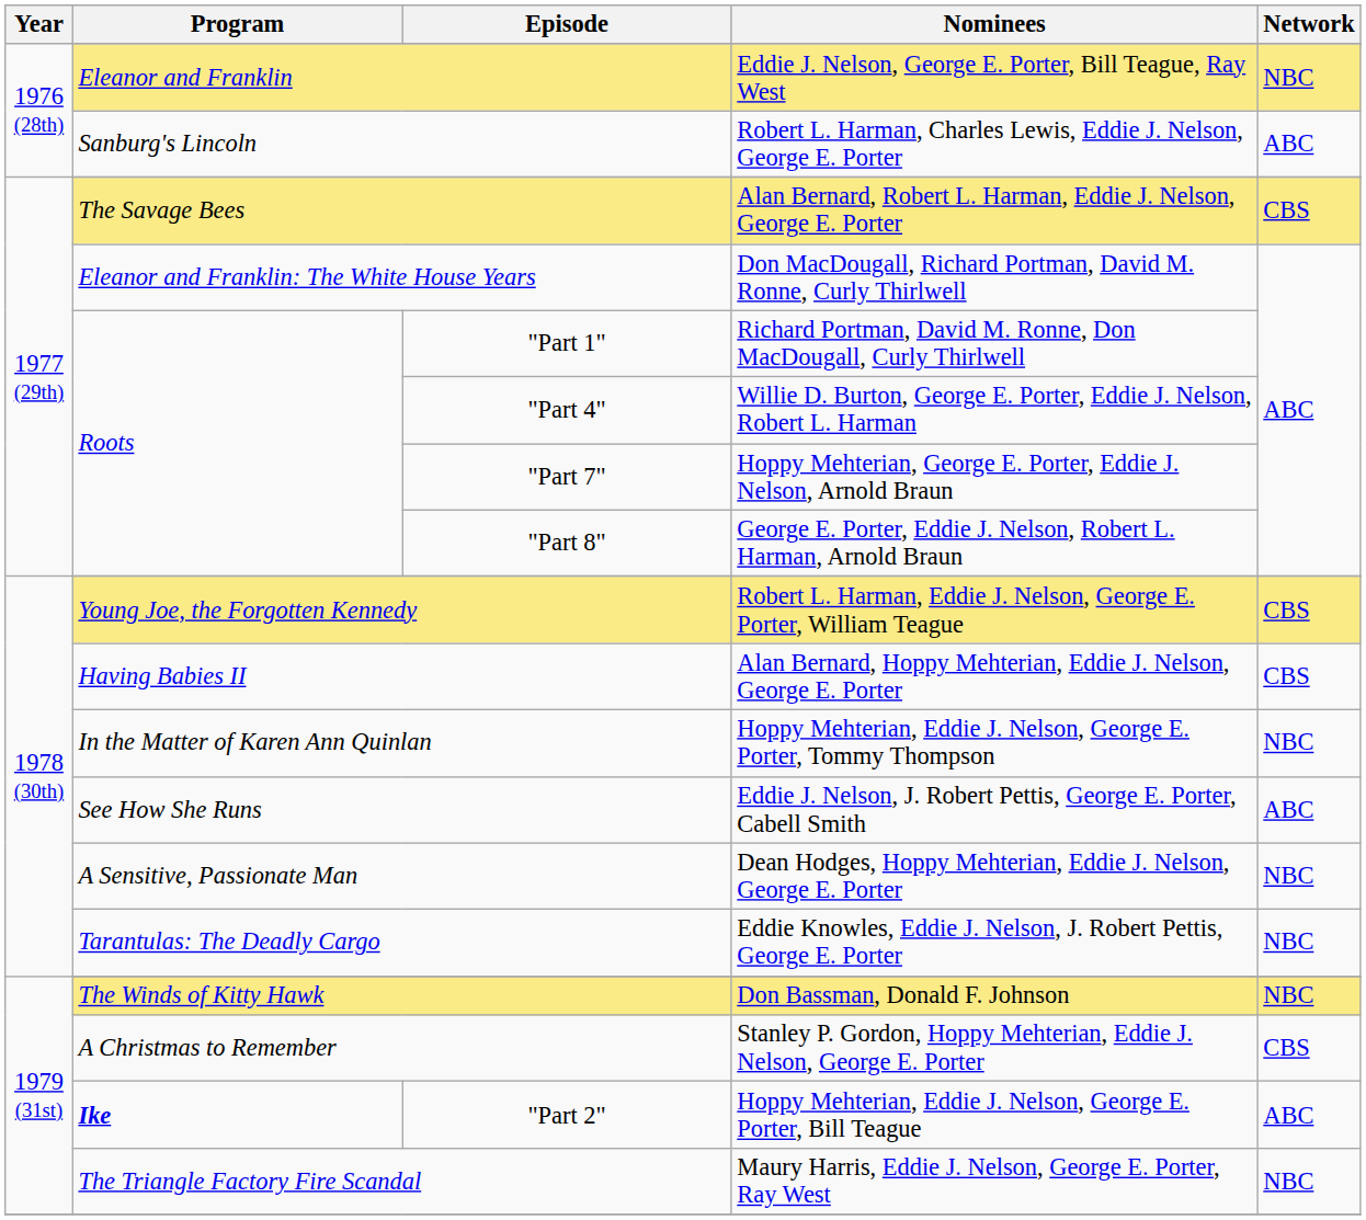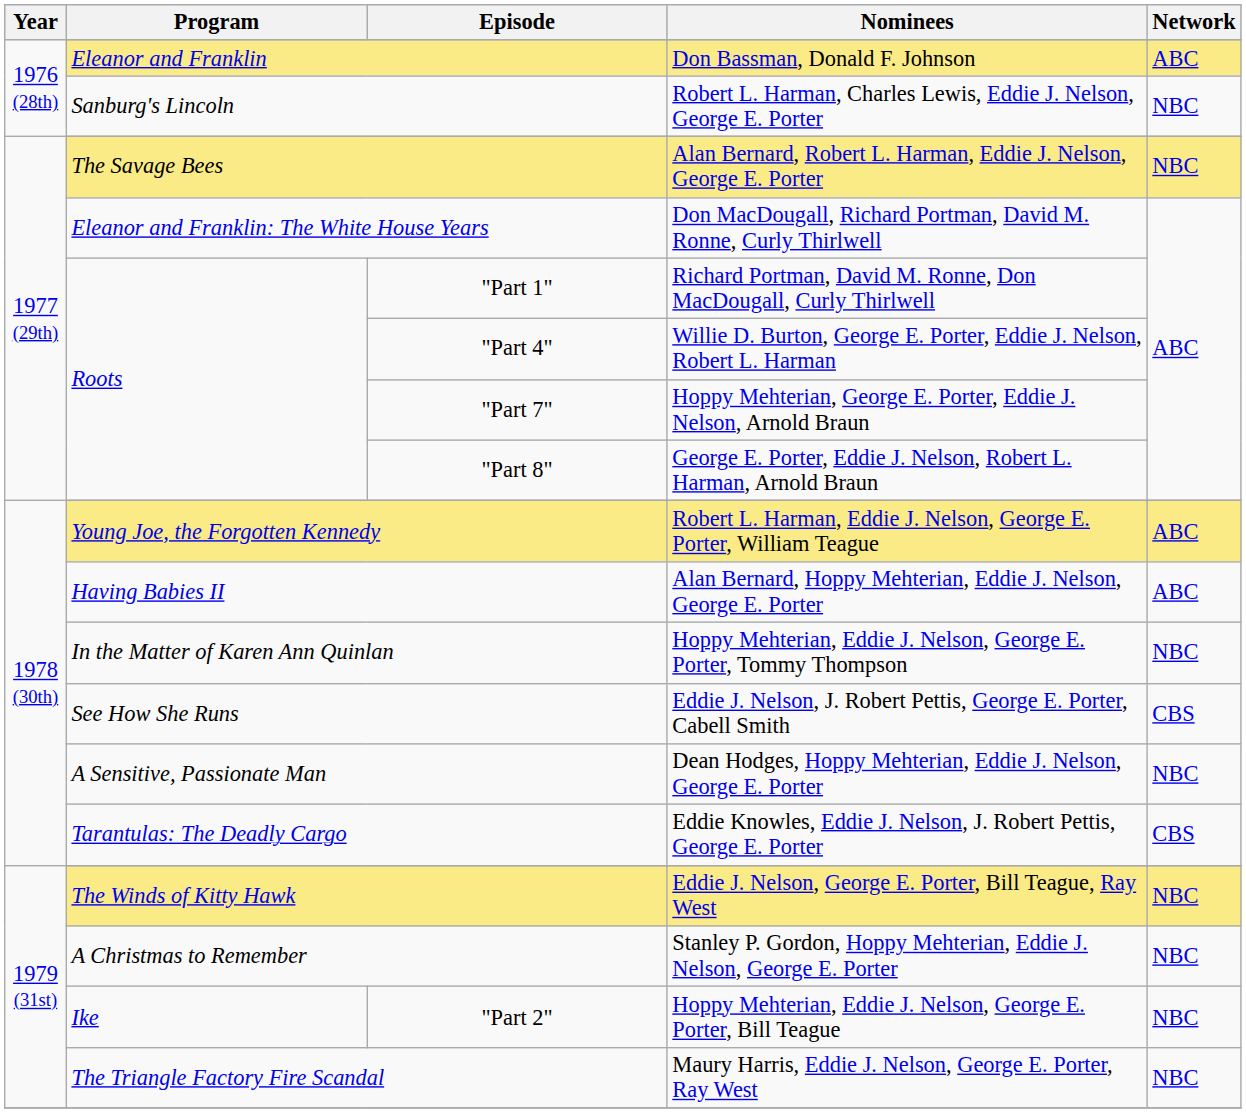Eleanor and Franklin | Nominees: Eddie J. Nelson, George E. Porter, Bill Teague, Ray West -> Don Bassman, Donald F. Johnson
Eleanor and Franklin | Network: NBC -> ABC
Sanburg's Lincoln | Network: ABC -> NBC
The Savage Bees | Network: CBS -> NBC
Young Joe, the Forgotten Kennedy | Network: CBS -> ABC
Having Babies II | Network: CBS -> ABC
See How She Runs | Network: ABC -> CBS
Tarantulas: The Deadly Cargo | Network: NBC -> CBS
The Winds of Kitty Hawk | Nominees: Don Bassman, Donald F. Johnson -> Eddie J. Nelson, George E. Porter, Bill Teague, Ray West
A Christmas to Remember | Network: CBS -> NBC
"Part 2" | Program: bold -> normal
"Part 2" | Network: ABC -> NBC
